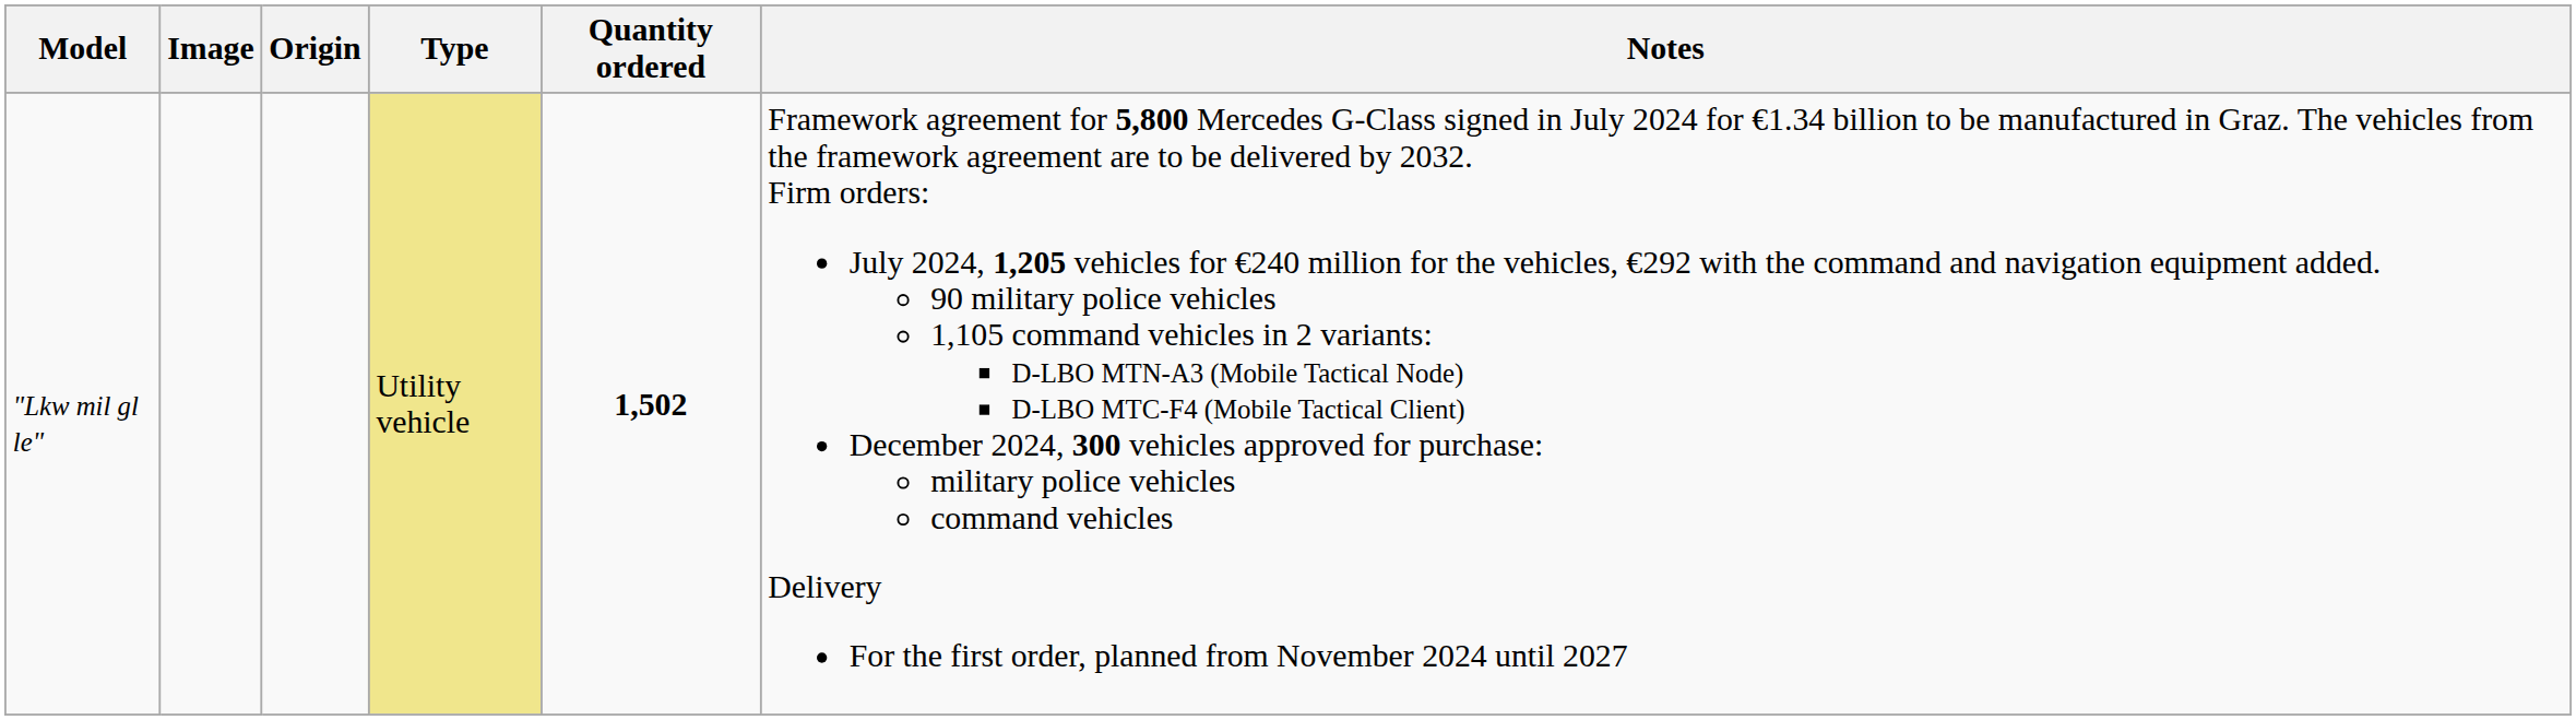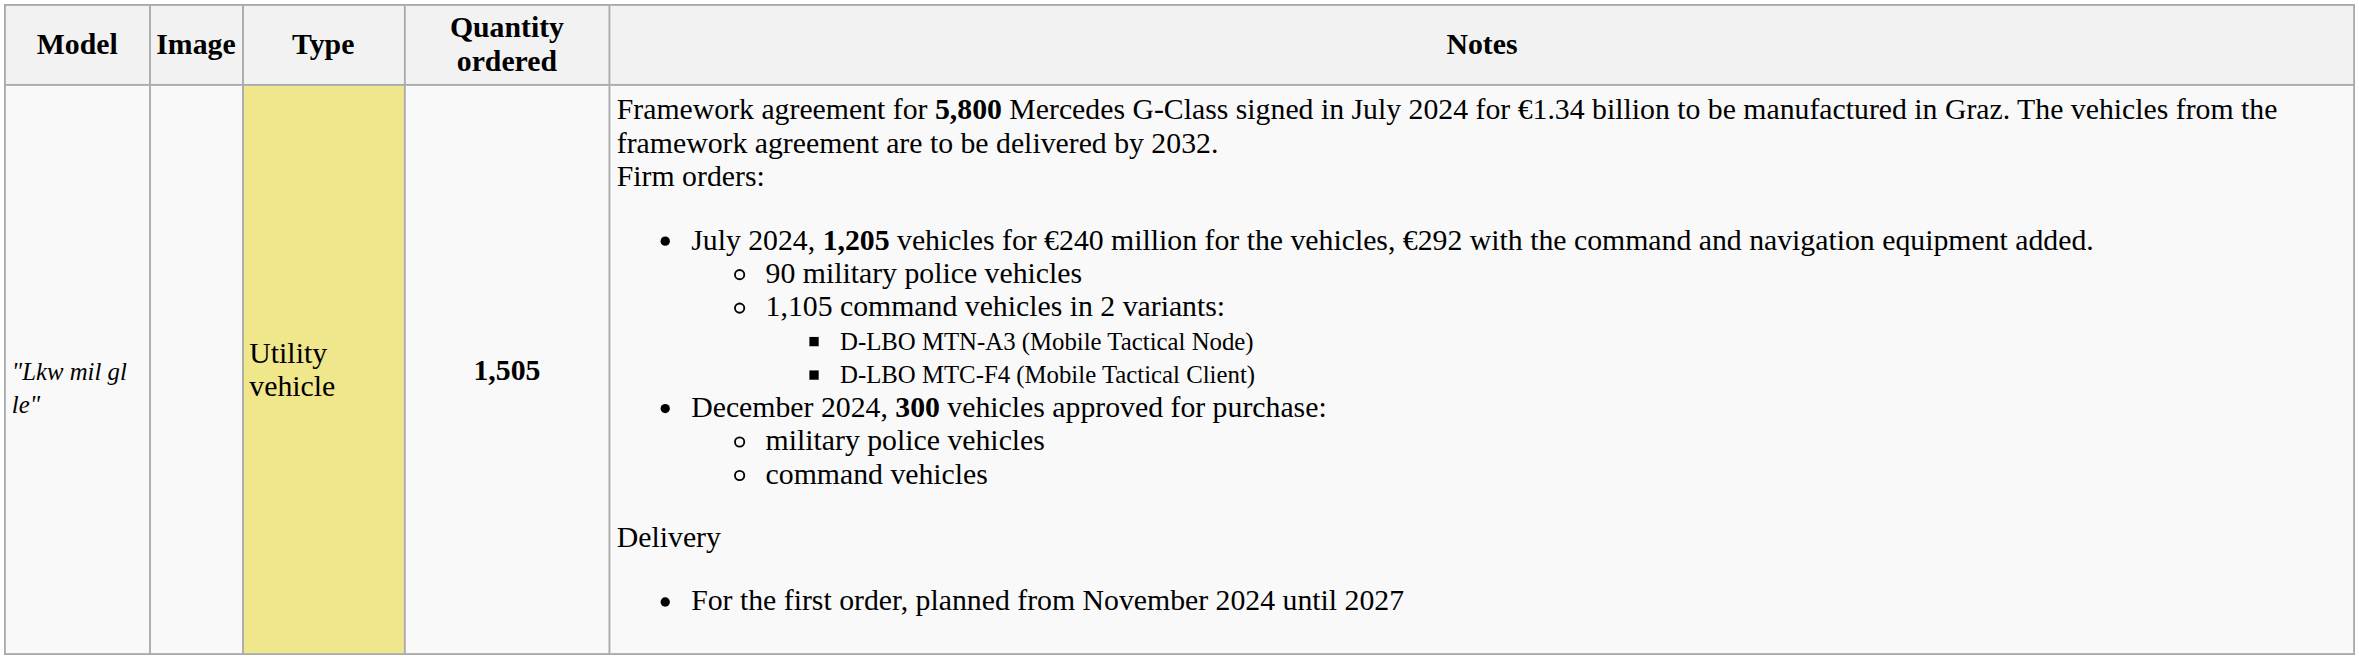- column: Origin
"Lkw mil gl le" | Quantity ordered: 1,502 -> 1,505
